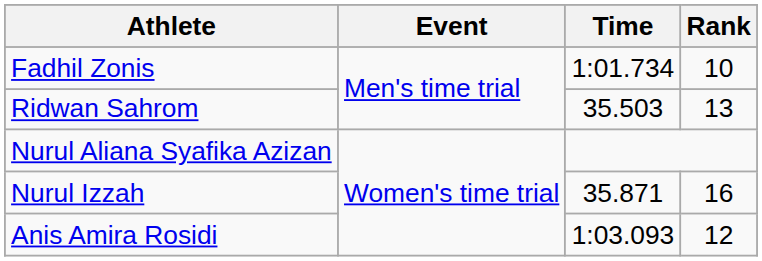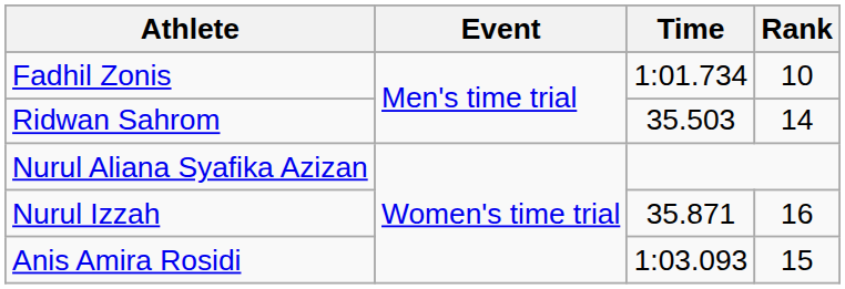Ridwan Sahrom | Rank: 13 -> 14
Anis Amira Rosidi | Rank: 12 -> 15
